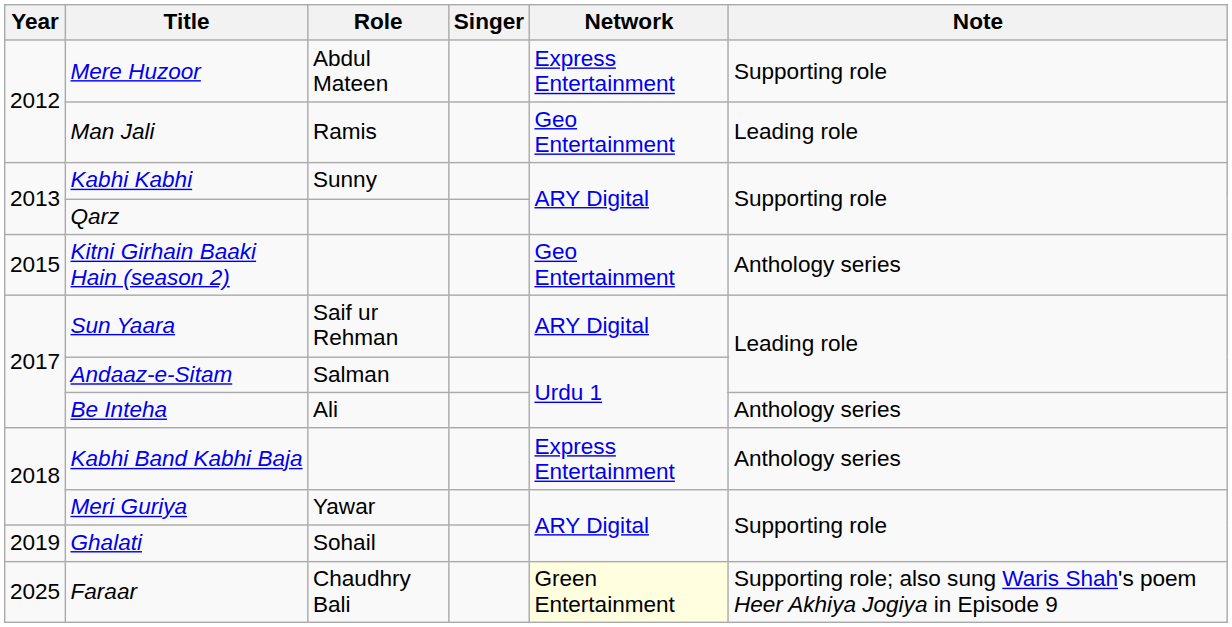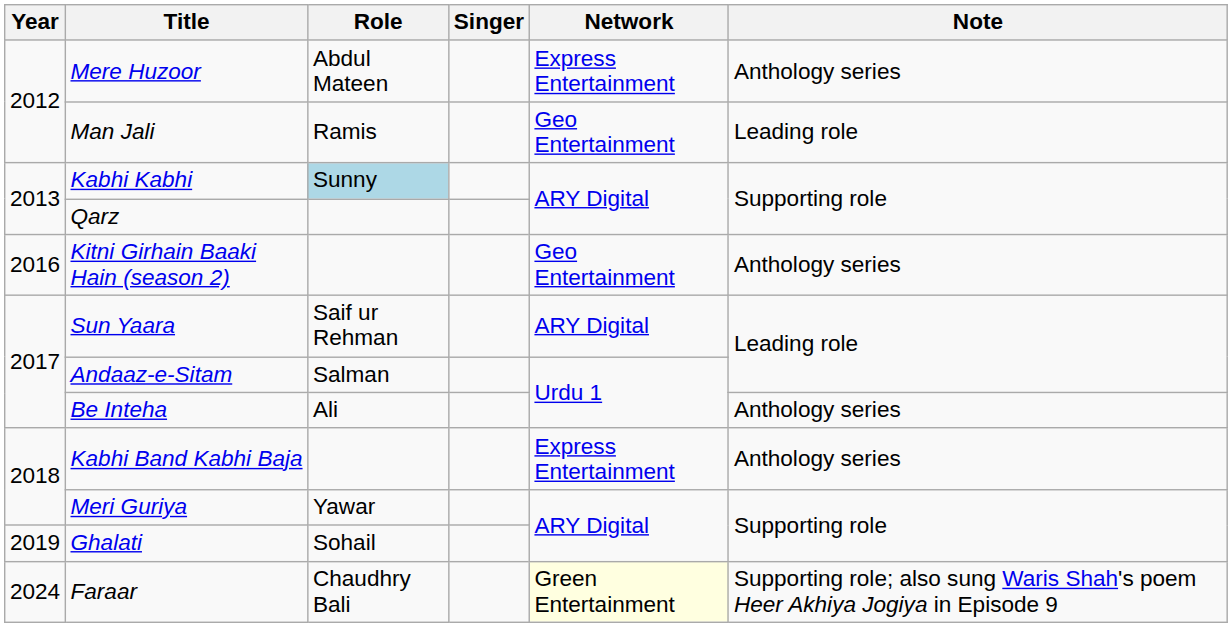Mere Huzoor | Note: Supporting role -> Anthology series
Kabhi Kabhi | Role: no background -> lightblue background
Kitni Girhain Baaki Hain (season 2) | Year: 2015 -> 2016
Faraar | Year: 2025 -> 2024
